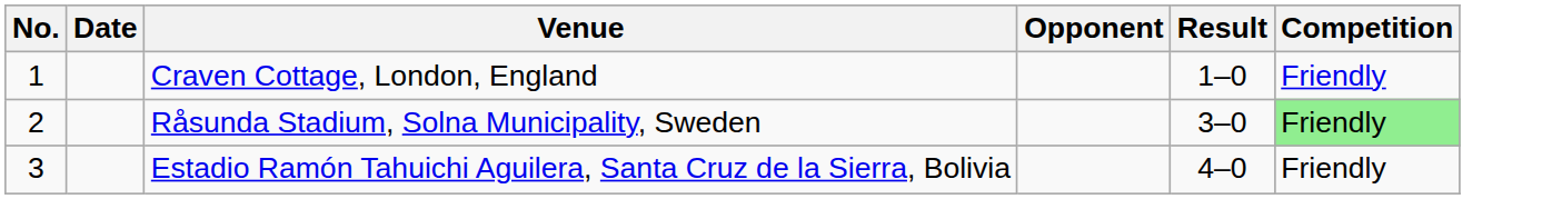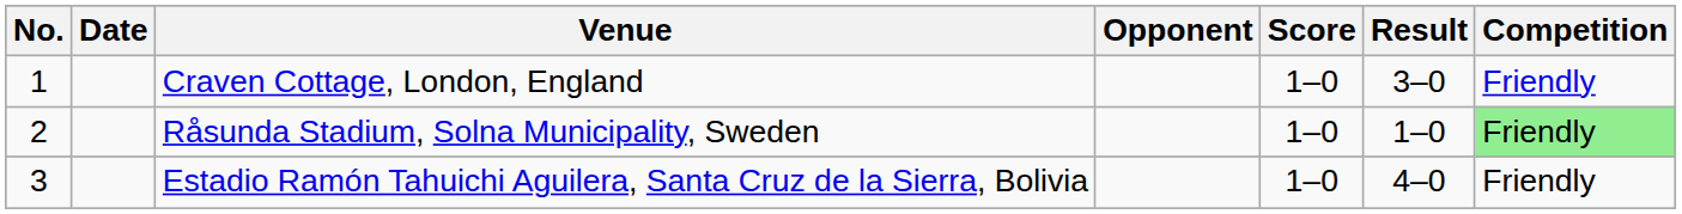+ column: Score | 1–0 | 1–0 | 1–0
Craven Cottage, London, England | Result: 1–0 -> 3–0
Råsunda Stadium, Solna Municipality, Sweden | Result: 3–0 -> 1–0
